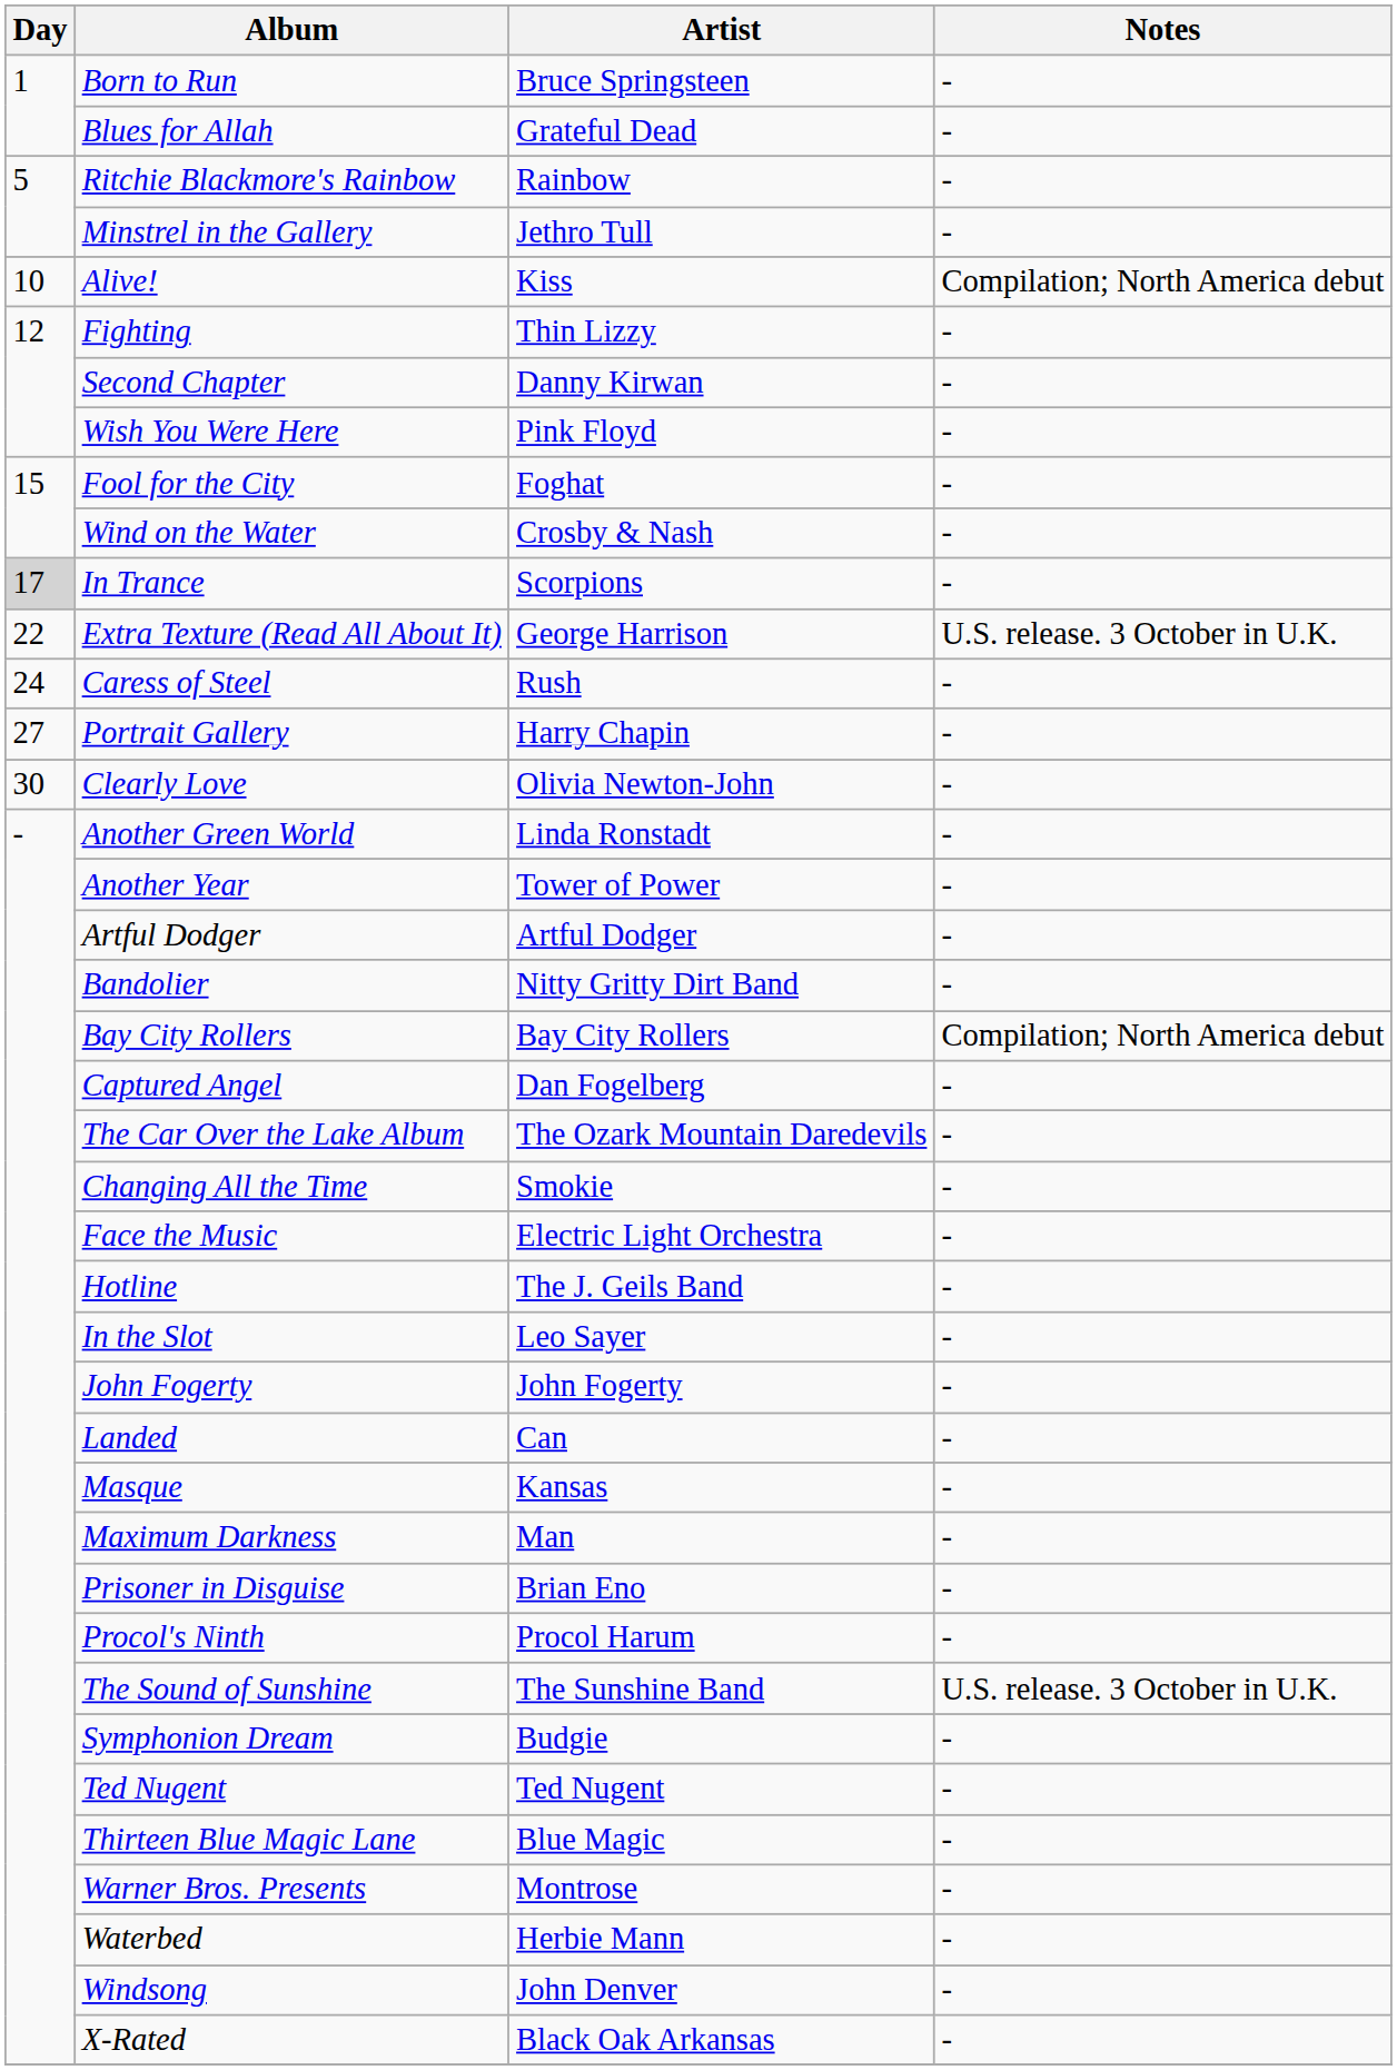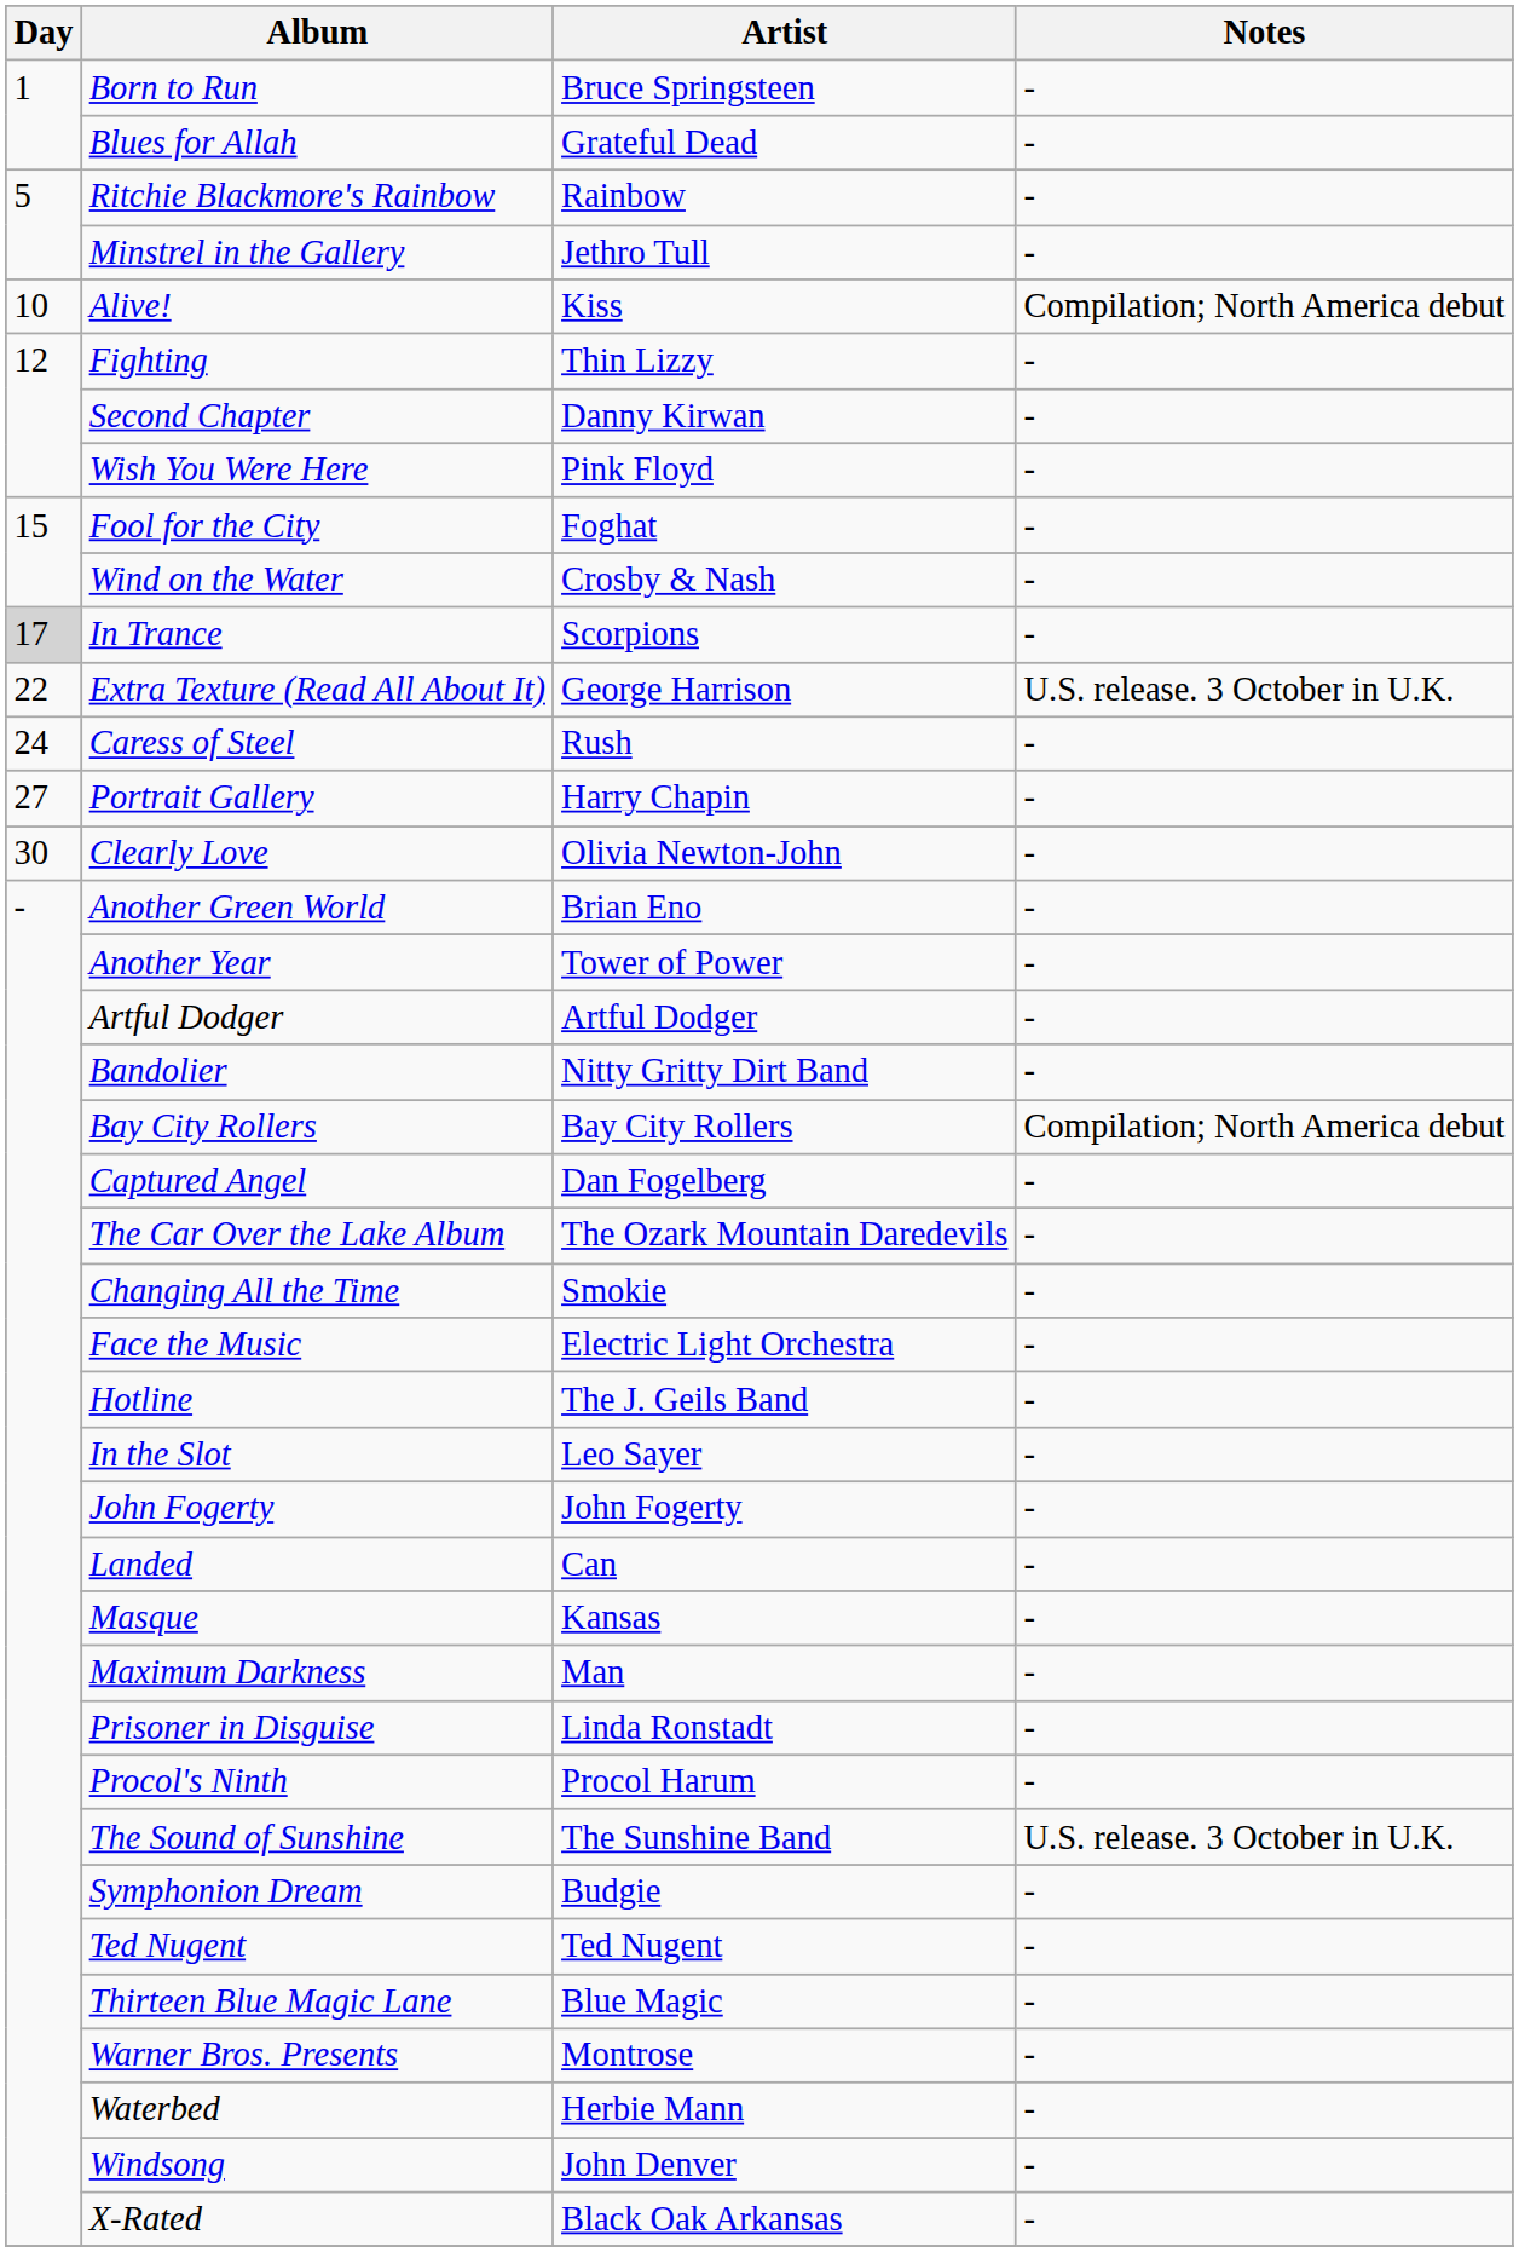Another Green World | Artist: Linda Ronstadt -> Brian Eno
Prisoner in Disguise | Artist: Brian Eno -> Linda Ronstadt
